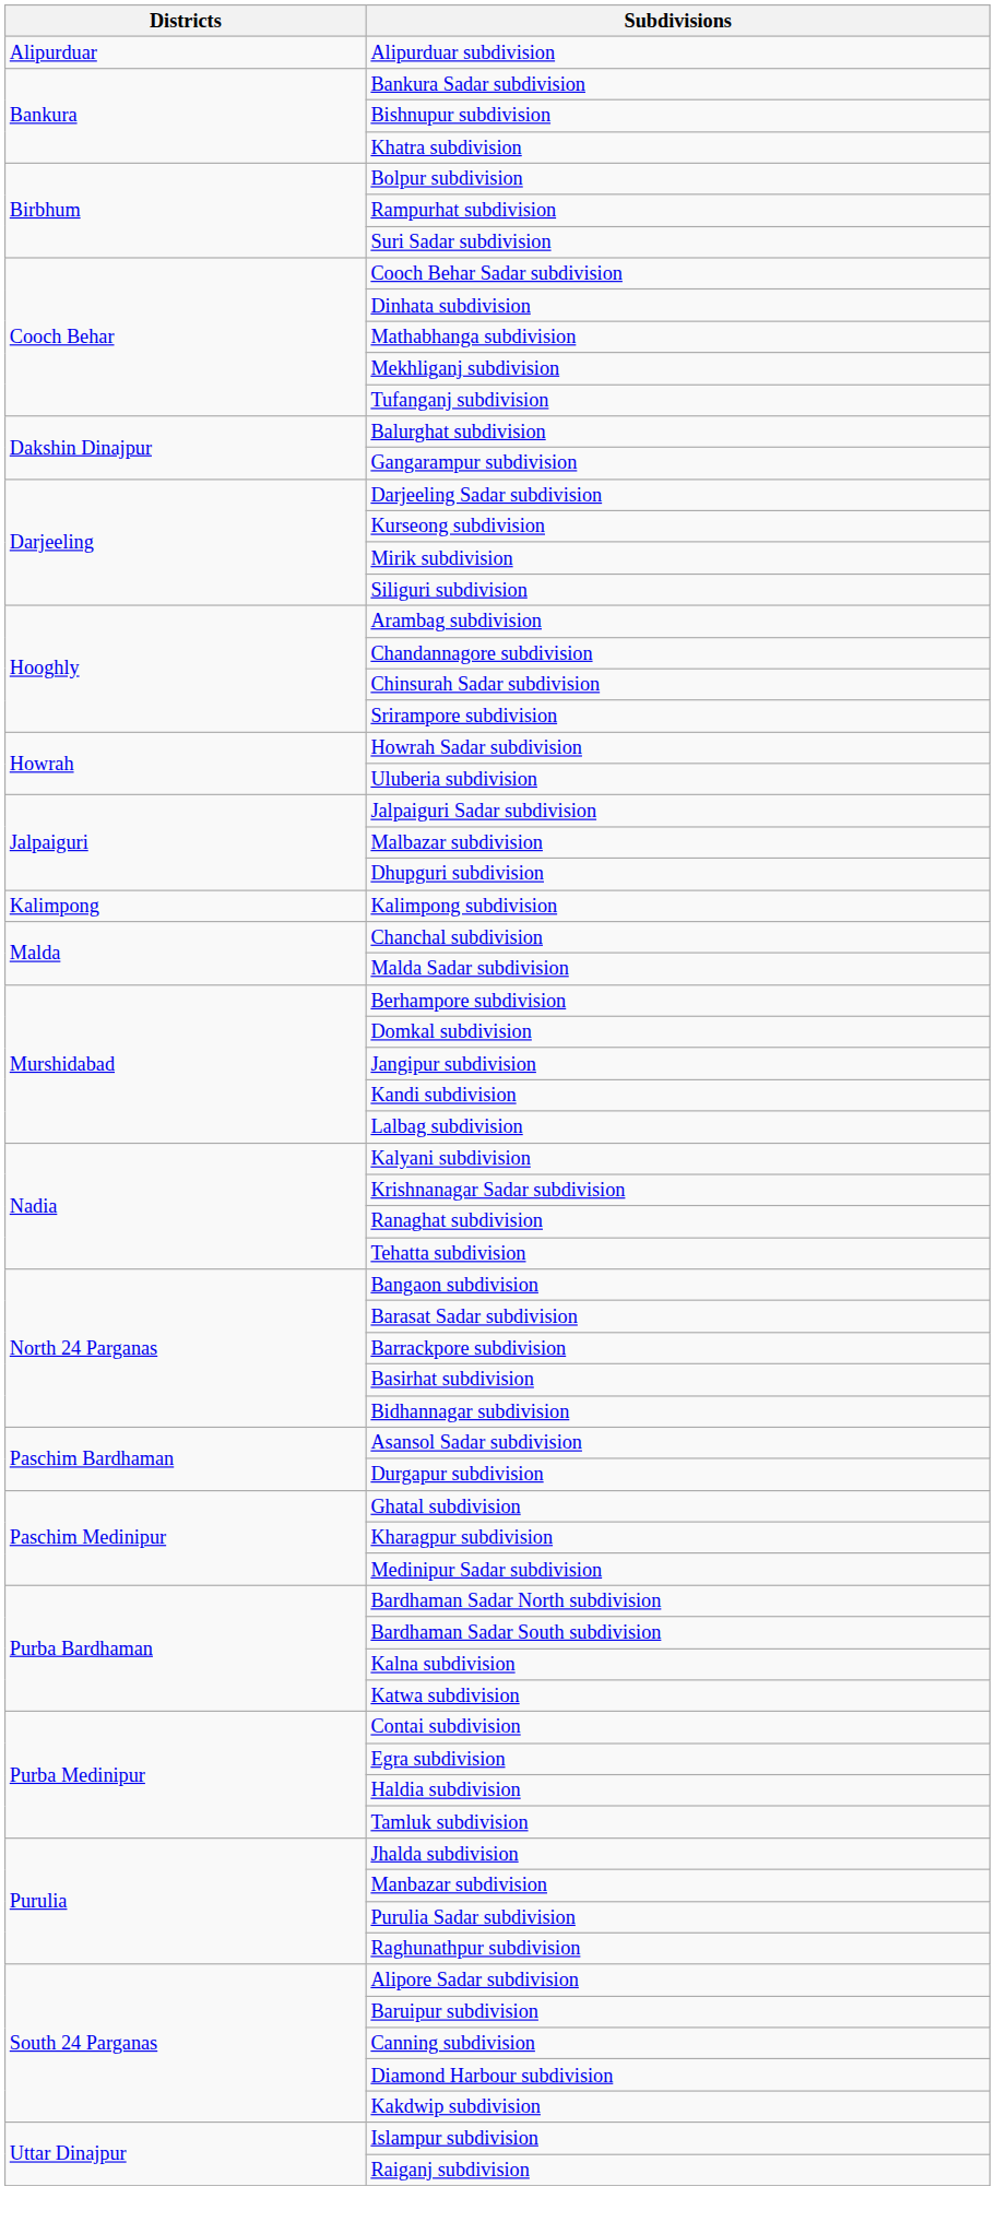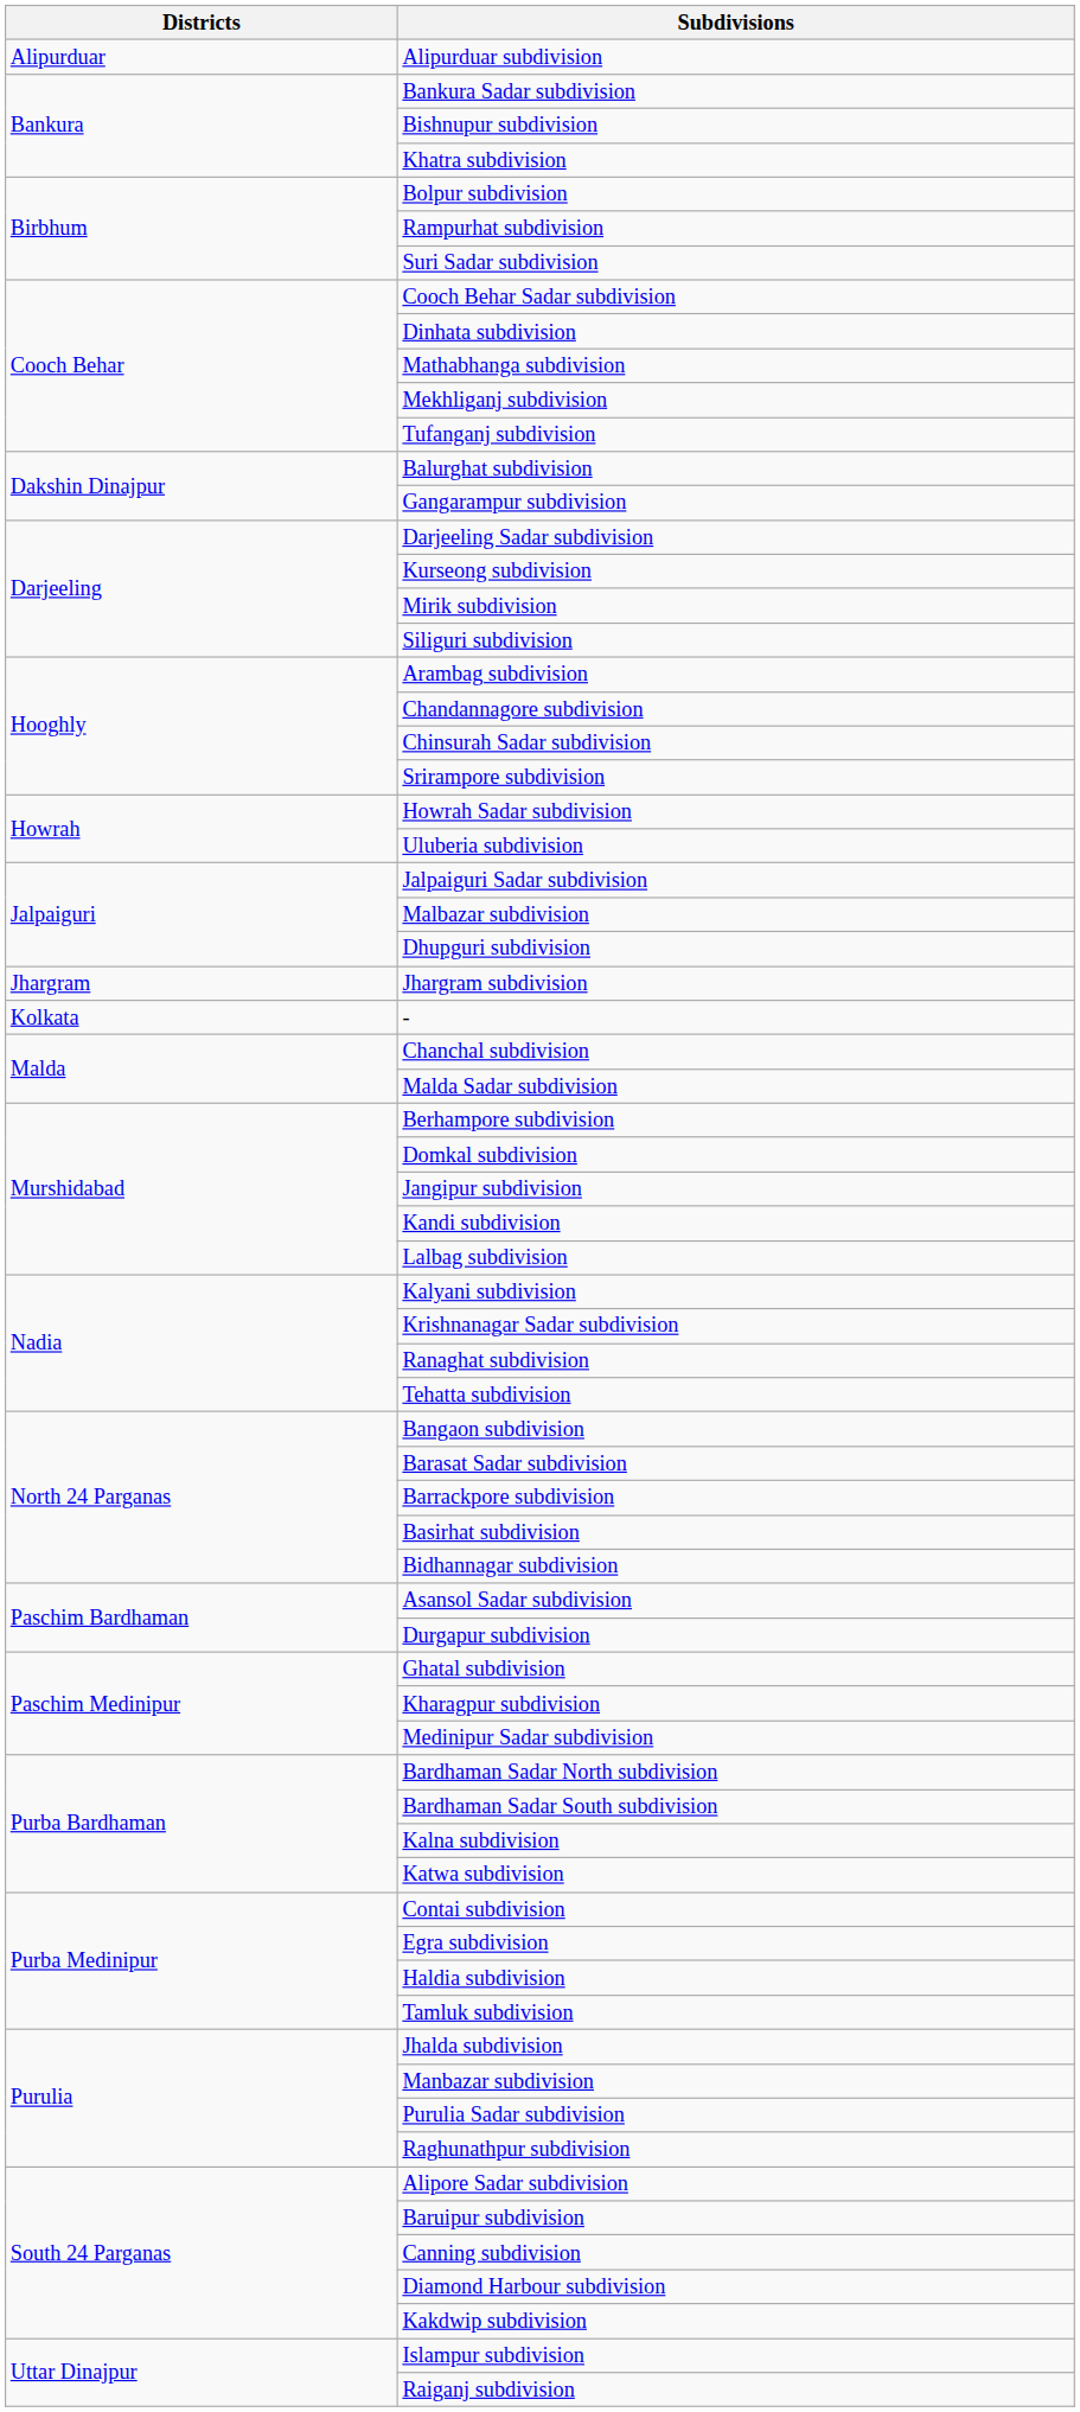+ row: Jhargram | Jhargram subdivision
- row: Kalimpong | Kalimpong subdivision
+ row: Kolkata | -
